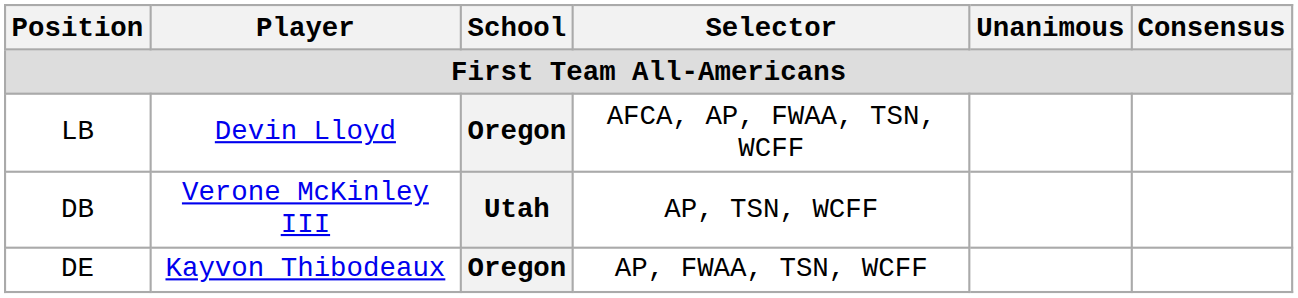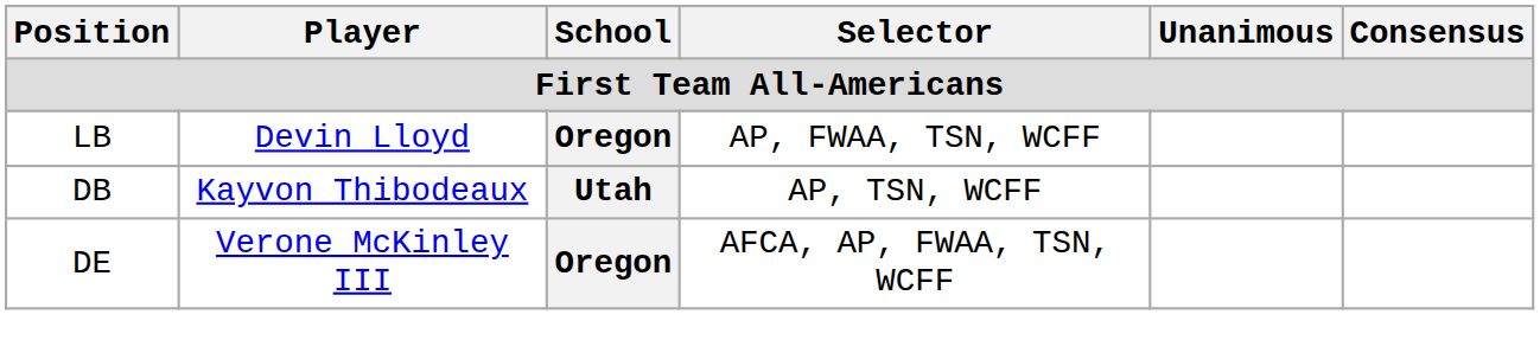LB | Selector: AFCA, AP, FWAA, TSN, WCFF -> AP, FWAA, TSN, WCFF
DB | Player: Verone McKinley III -> Kayvon Thibodeaux
DE | Player: Kayvon Thibodeaux -> Verone McKinley III
DE | Selector: AP, FWAA, TSN, WCFF -> AFCA, AP, FWAA, TSN, WCFF
